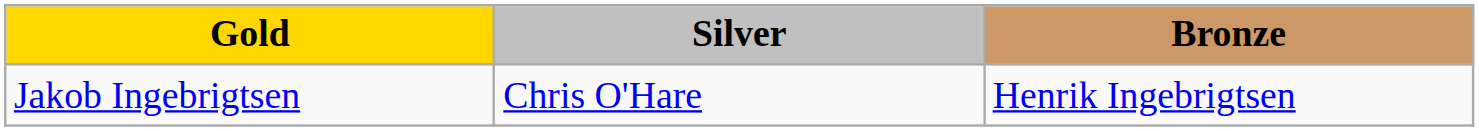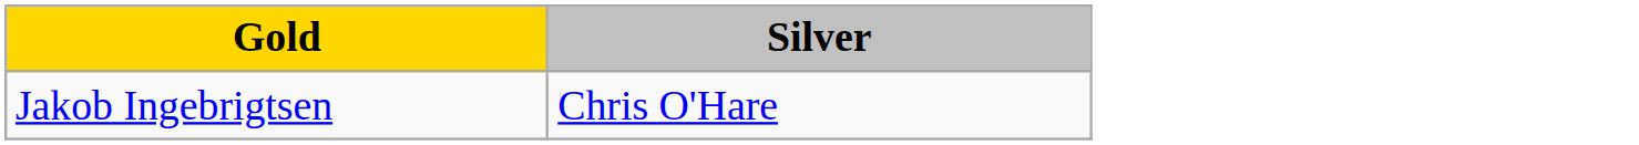- column: Bronze | Henrik Ingebrigtsen
